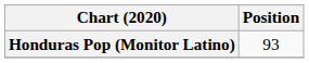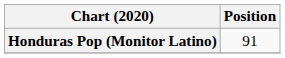Honduras Pop (Monitor Latino) | Position: 93 -> 91
